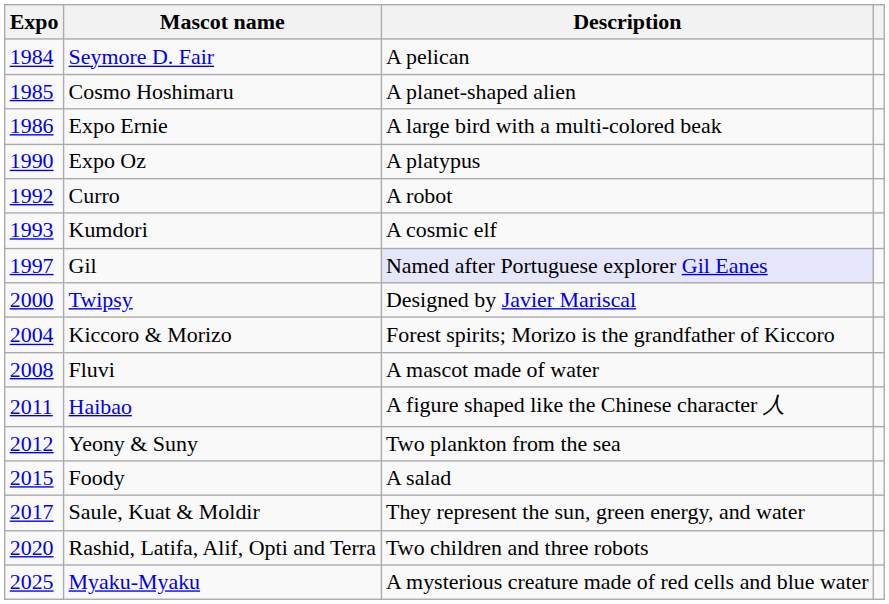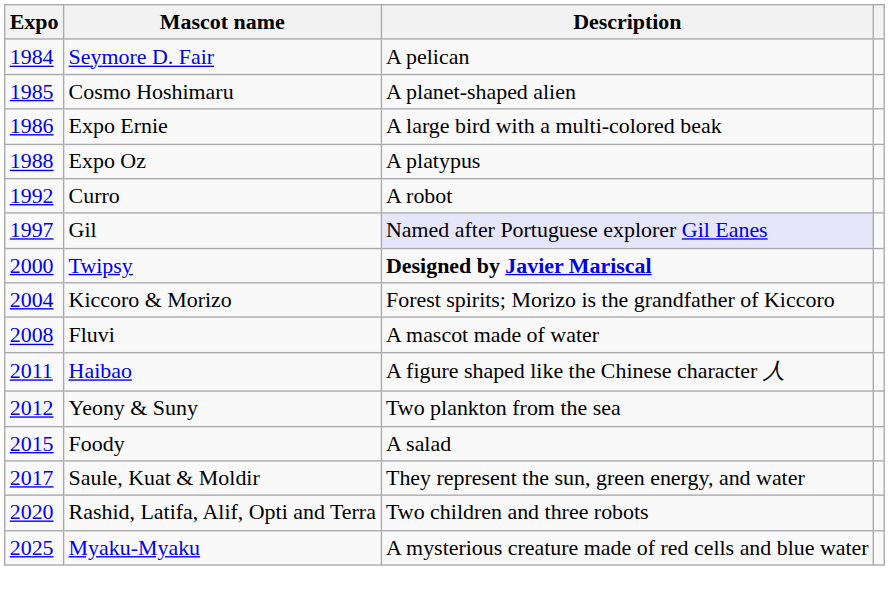Expo Oz | Expo: 1990 -> 1988
- row: 1993 | Kumdori | A cosmic elf
Twipsy | Description: normal -> bold
